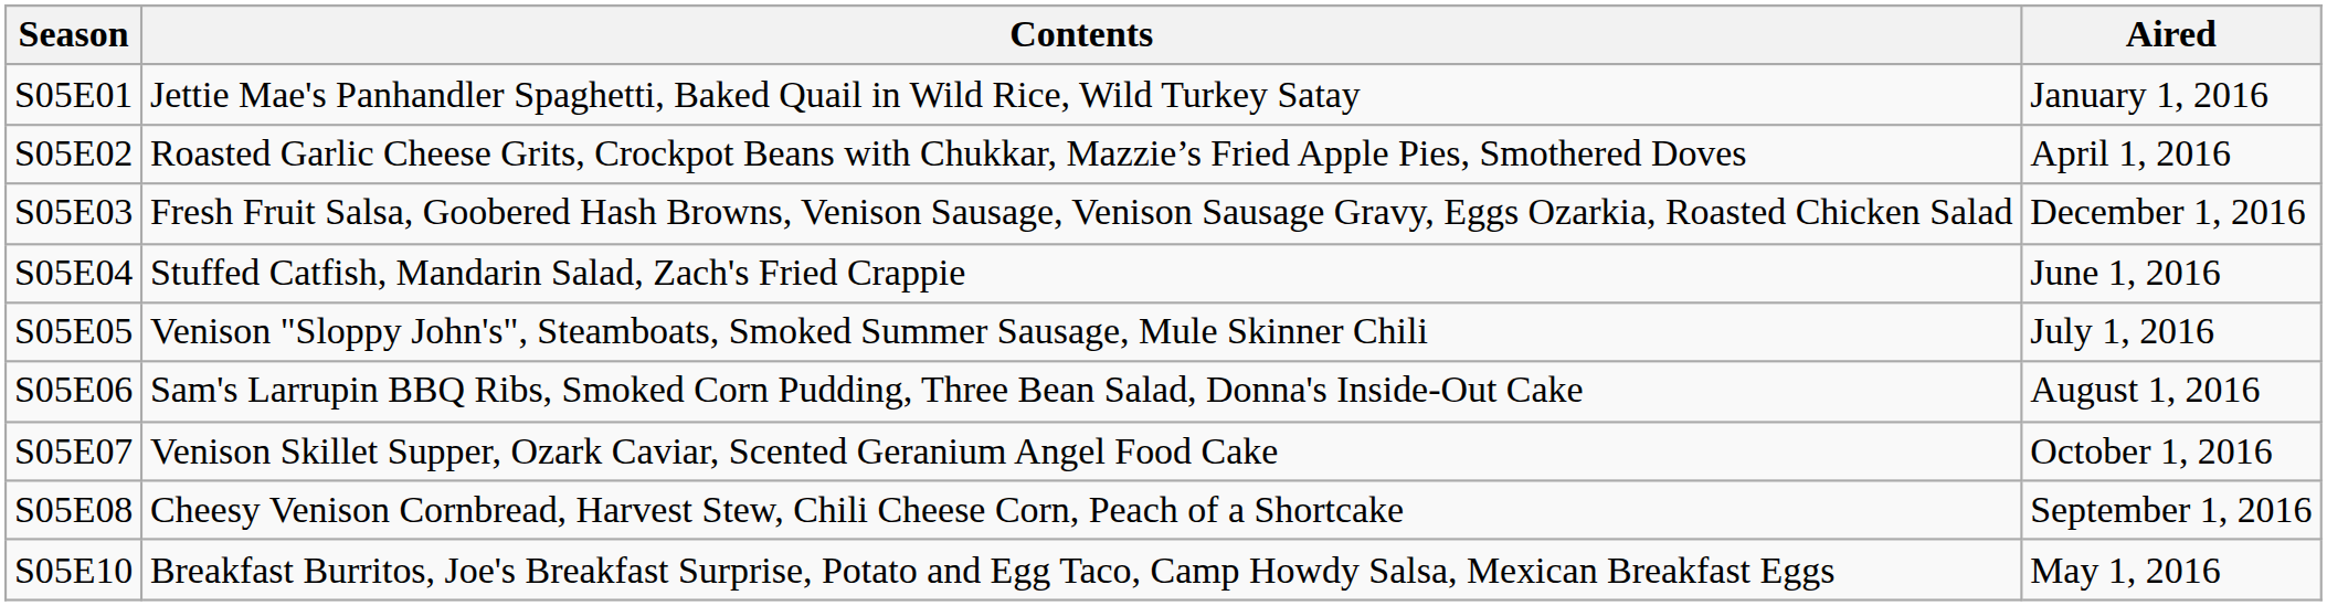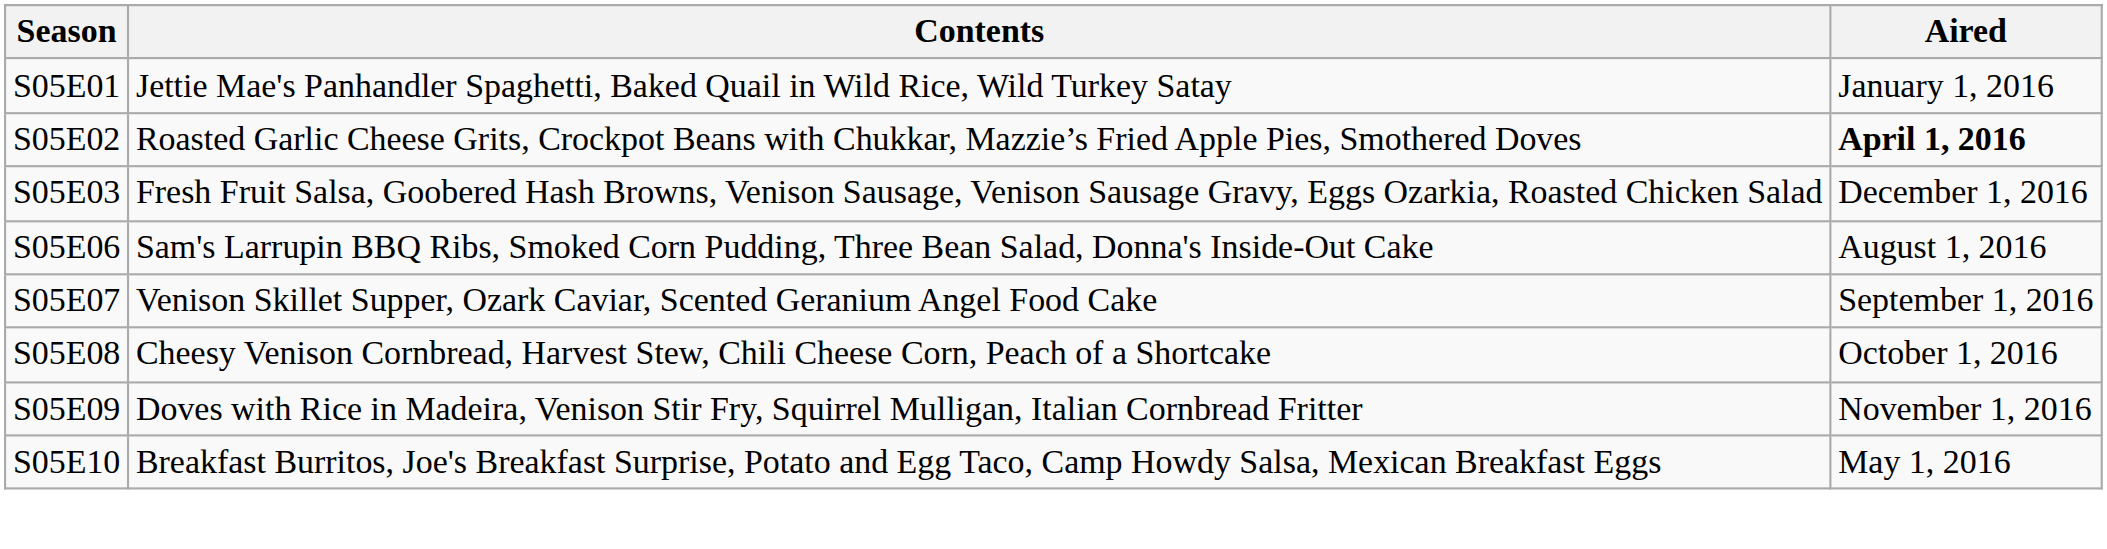S05E02 | Aired: normal -> bold
- row: S05E04 | Stuffed Catfish, Mandarin Salad, Zach's Fried Crappie | June 1, 2016
- row: S05E05 | Venison "Sloppy John's", Steamboats, Smoked Summer Sausage, Mule Skinner Chili | July 1, 2016
S05E07 | Aired: October 1, 2016 -> September 1, 2016
S05E08 | Aired: September 1, 2016 -> October 1, 2016
+ row: S05E09 | Doves with Rice in Madeira, Venison Stir Fry, Squirrel Mulligan, Italian Cornbread Fritter | November 1, 2016
